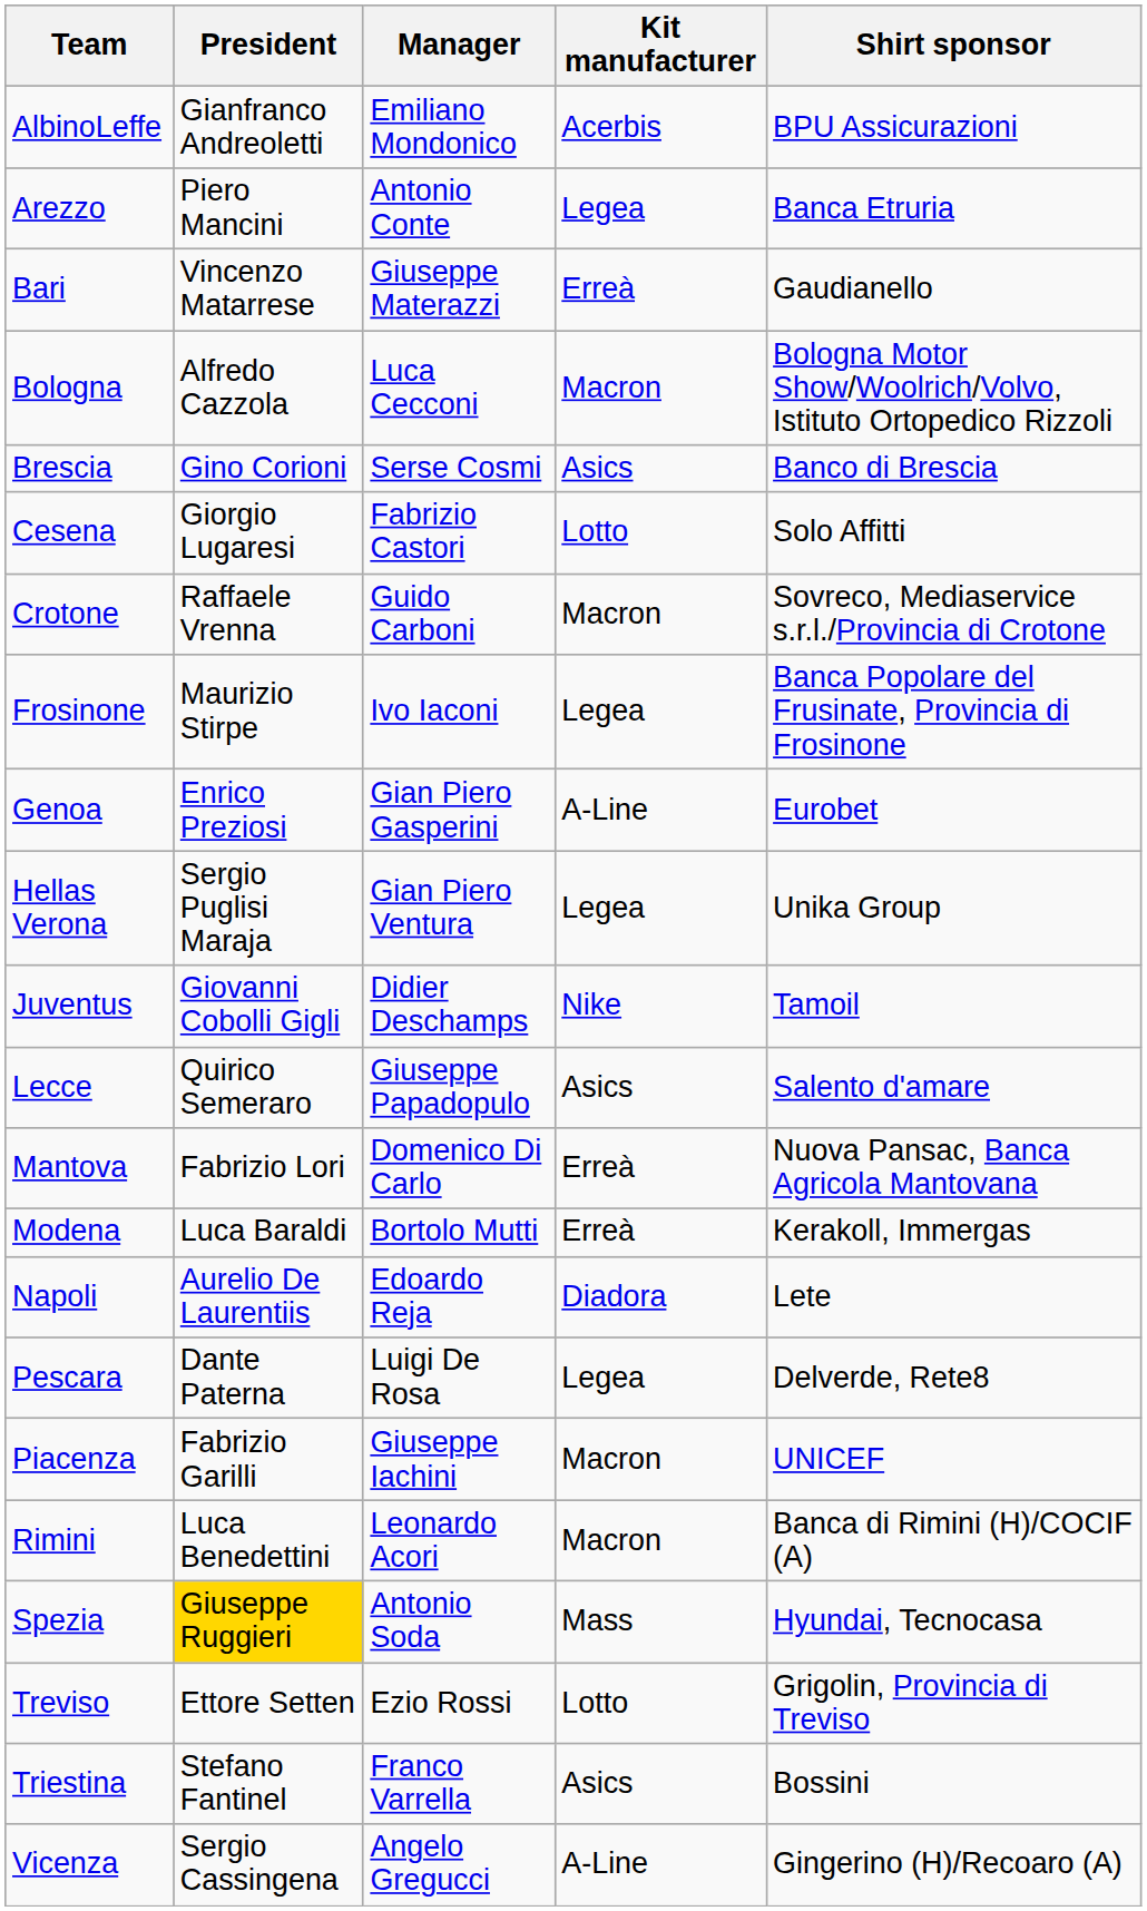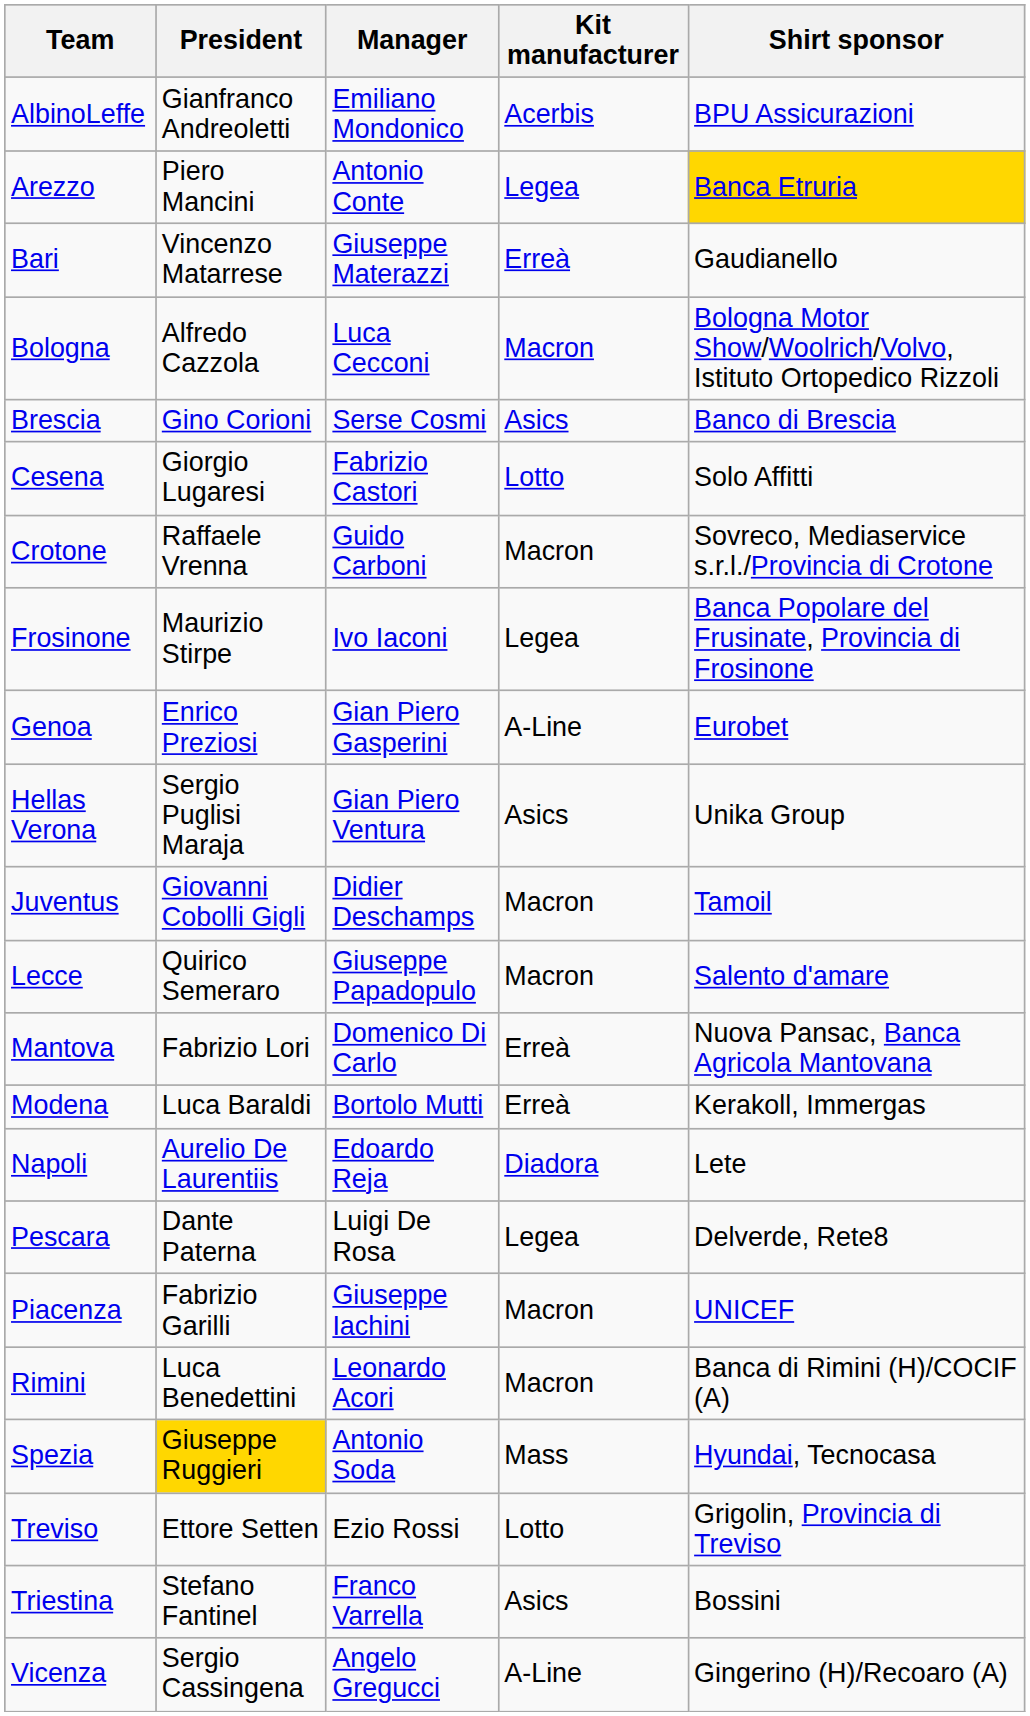Arezzo | Shirt sponsor: no background -> gold background
Hellas Verona | Kit manufacturer: Legea -> Asics
Juventus | Kit manufacturer: Nike -> Macron
Lecce | Kit manufacturer: Asics -> Macron
